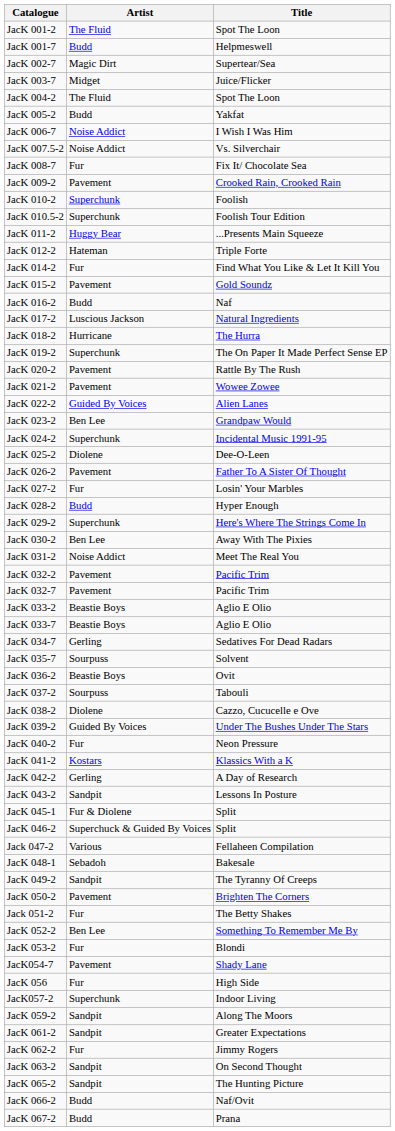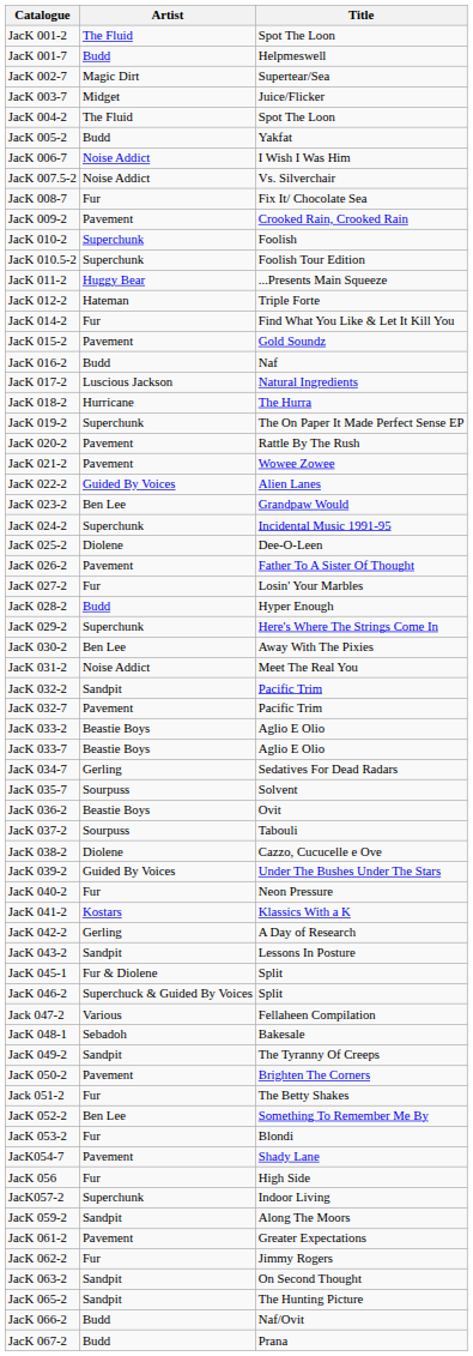JacK 032-2 | Artist: Pavement -> Sandpit
JacK 061-2 | Artist: Sandpit -> Pavement
